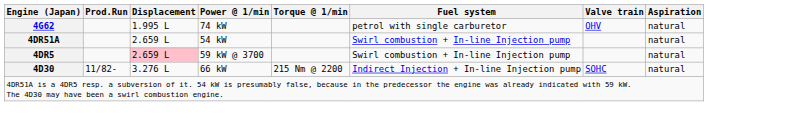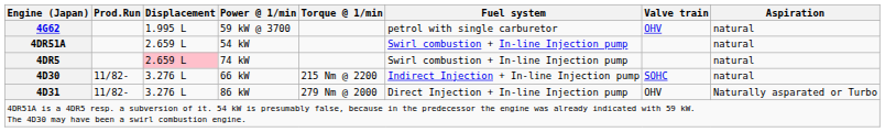4G62 | Power @ 1/min: 74 kW -> 59 kW @ 3700
4DR5 | Power @ 1/min: 59 kW @ 3700 -> 74 kW
+ row: 4D31 | 11/82- | 3.276 L | 86 kW | 279 Nm @ 2000 | Direct Injection + In-line Injection pump | OHV | Naturally asparated or Turbo
